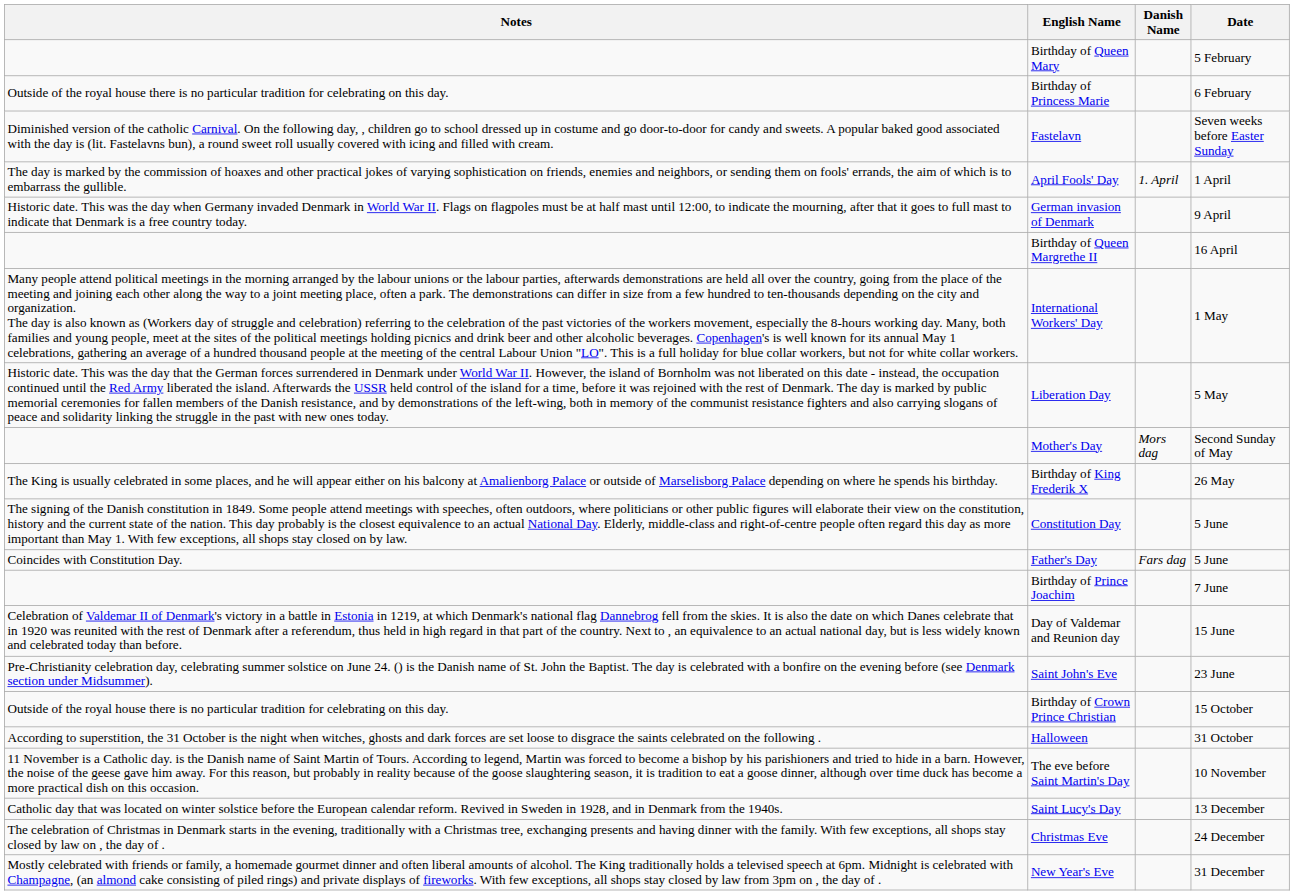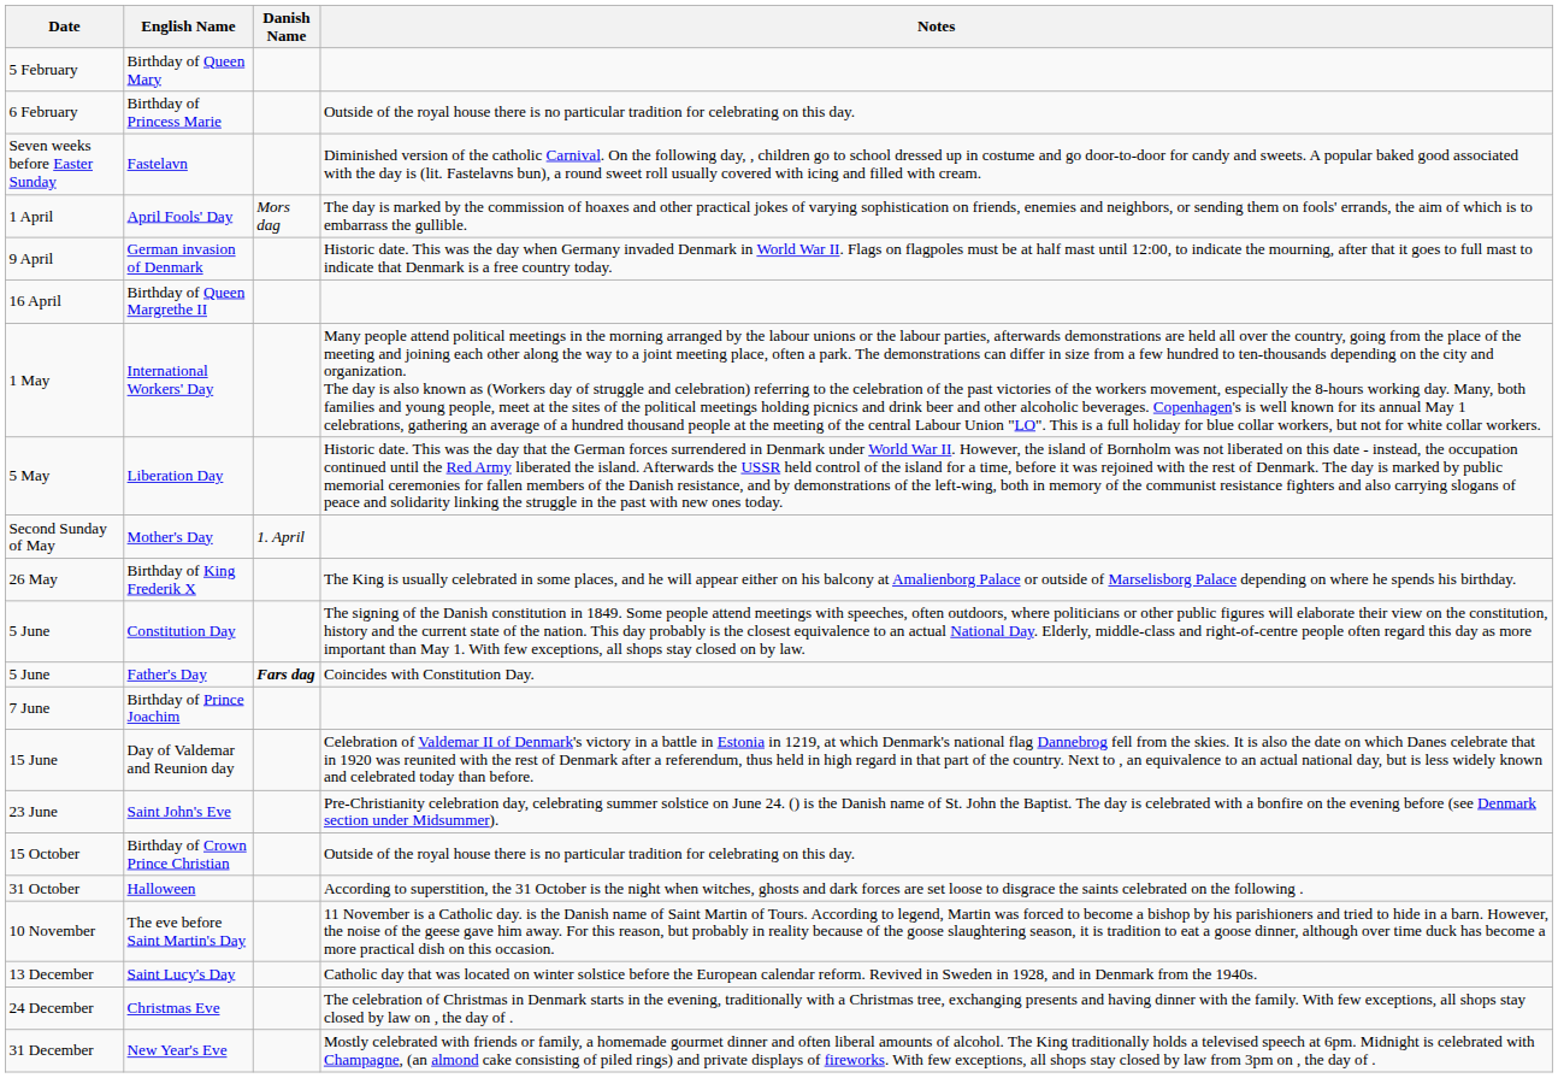columns swapped: Date <-> Notes
April Fools' Day | Danish Name: 1. April -> Mors dag
Mother's Day | Danish Name: Mors dag -> 1. April
Father's Day | Danish Name: normal -> bold
